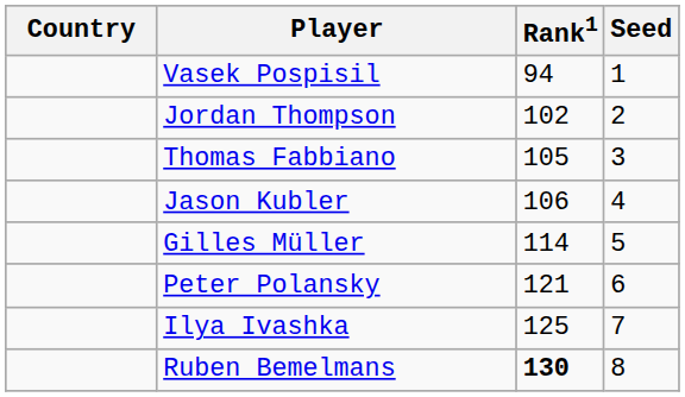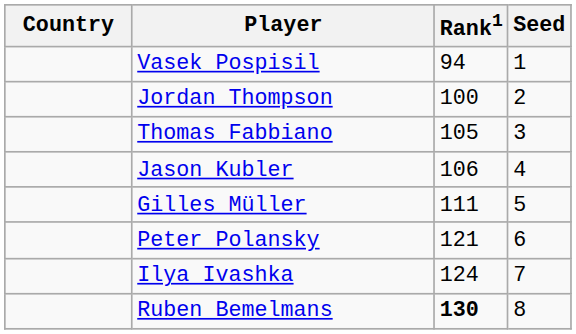Jordan Thompson | Rank1: 102 -> 100
Gilles Müller | Rank1: 114 -> 111
Ilya Ivashka | Rank1: 125 -> 124
